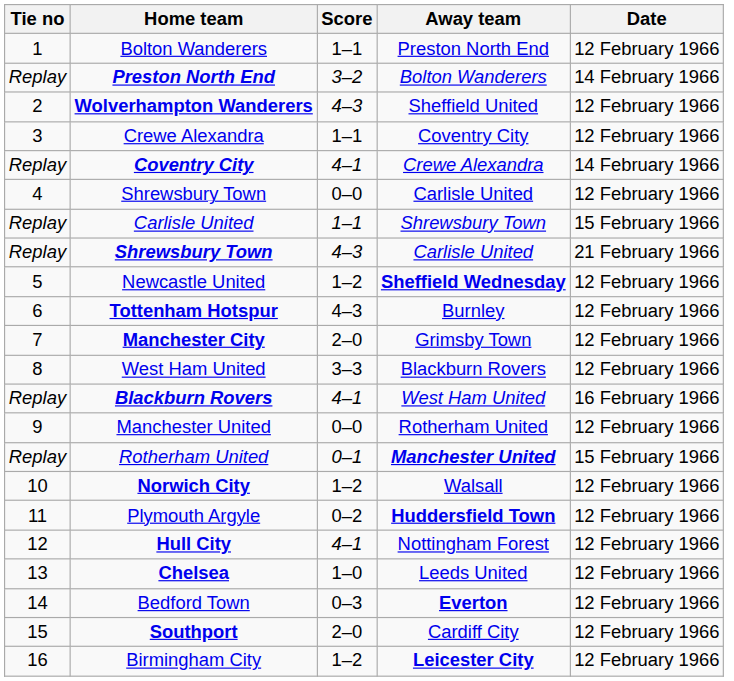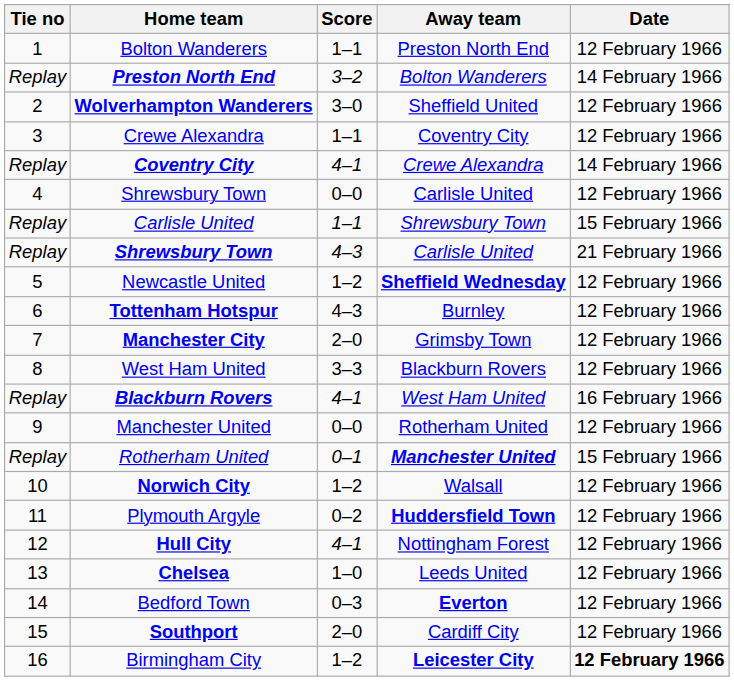Wolverhampton Wanderers | Score: 4–3 -> 3–0
Birmingham City | Date: normal -> bold
